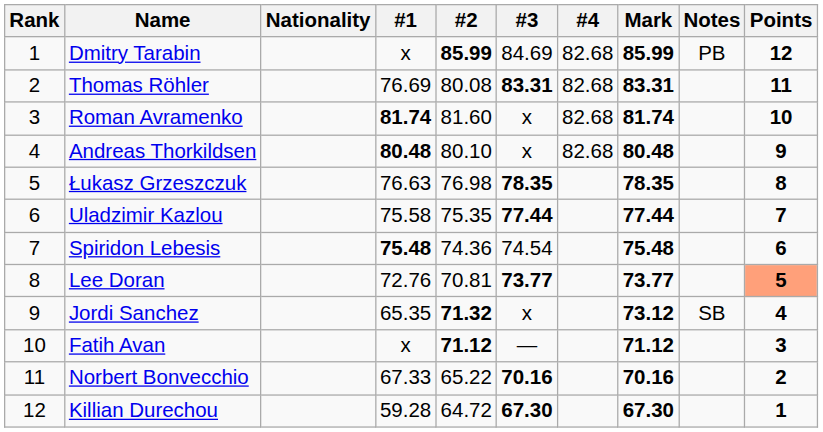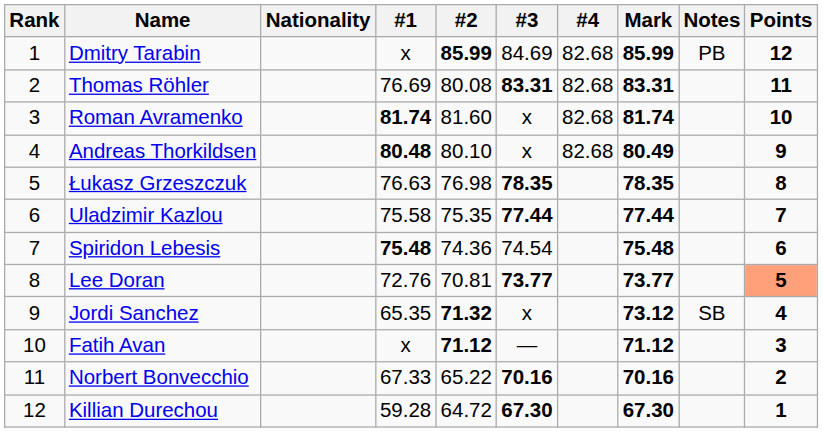Andreas Thorkildsen | Mark: 80.48 -> 80.49
